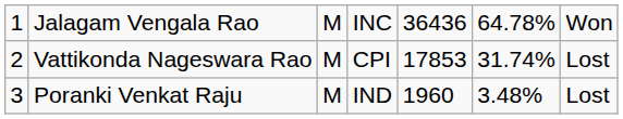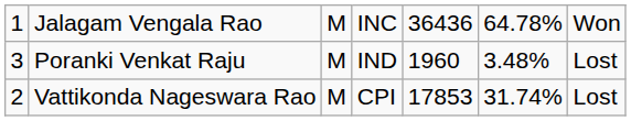rows swapped: Vattikonda Nageswara Rao <-> Poranki Venkat Raju
